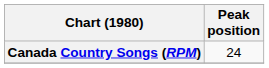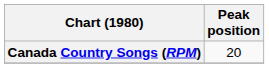Canada Country Songs (RPM) | Peak position: 24 -> 20
